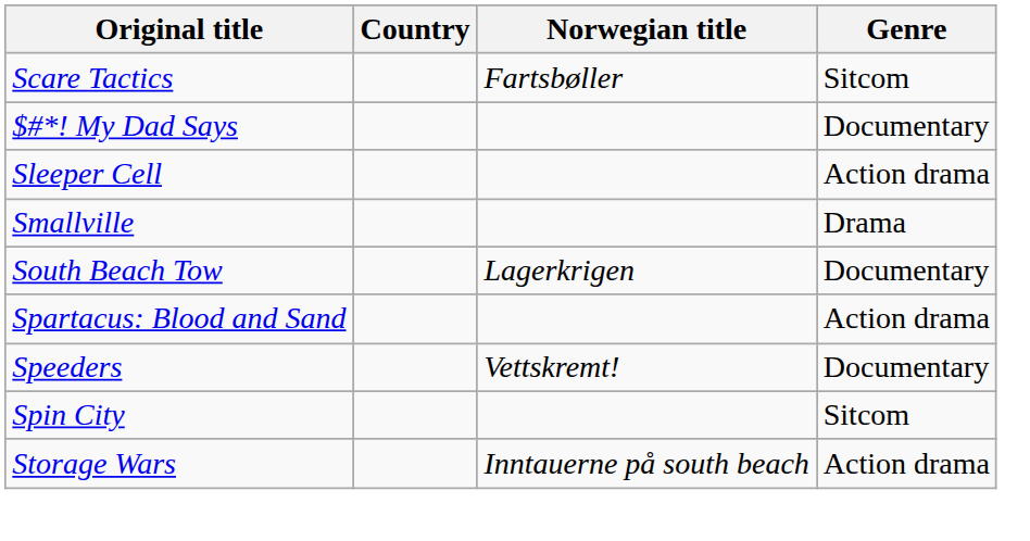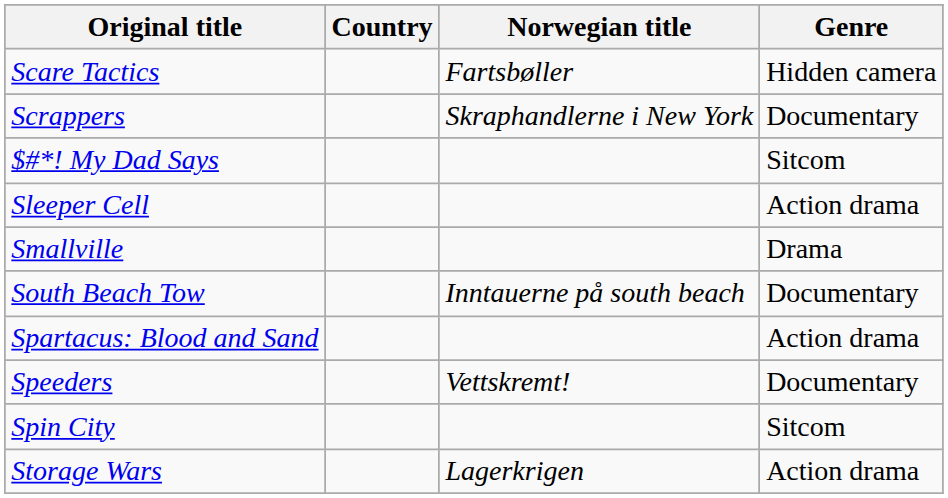Scare Tactics | Genre: Sitcom -> Hidden camera
+ row: Scrappers | Skraphandlerne i New York | Documentary
$#*! My Dad Says | Genre: Documentary -> Sitcom
South Beach Tow | Norwegian title: Lagerkrigen -> Inntauerne på south beach
Storage Wars | Norwegian title: Inntauerne på south beach -> Lagerkrigen
